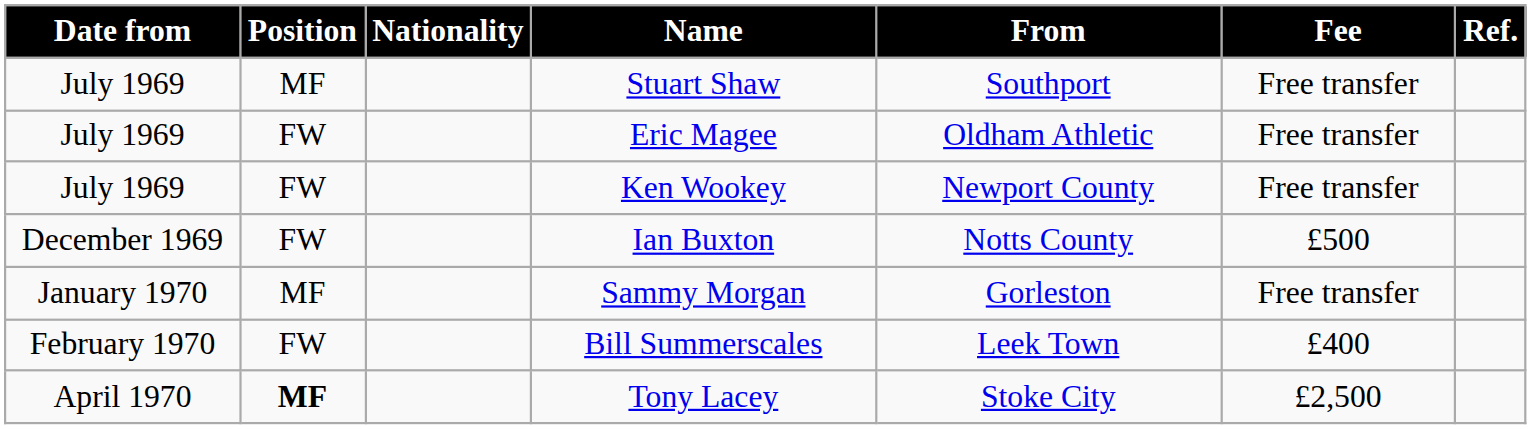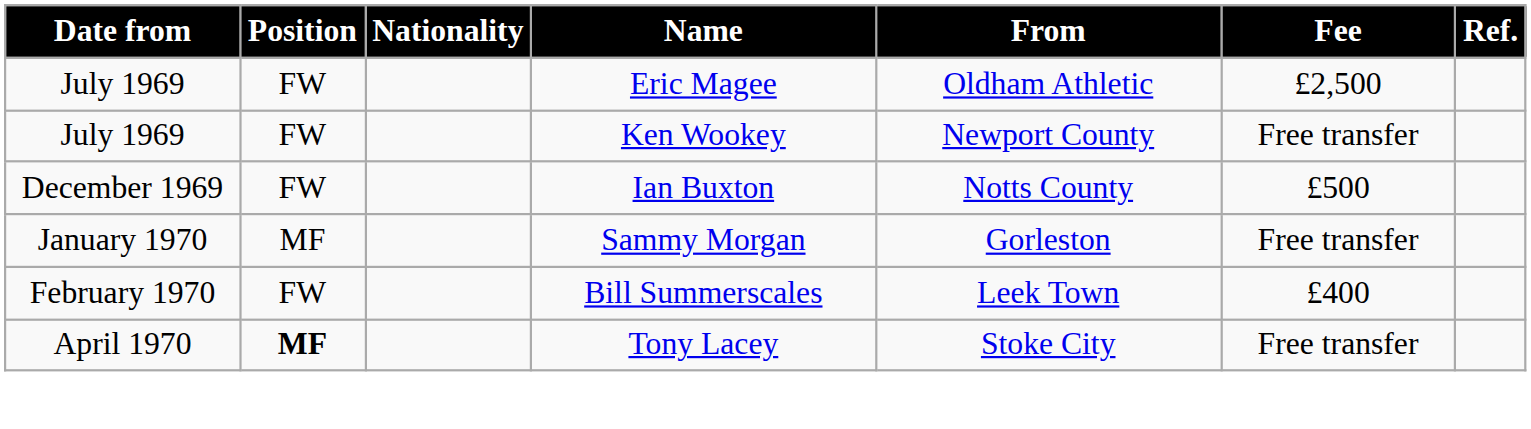- row: July 1969 | MF | Stuart Shaw | Southport | Free transfer
Eric Magee | Fee: Free transfer -> £2,500
Tony Lacey | Fee: £2,500 -> Free transfer
